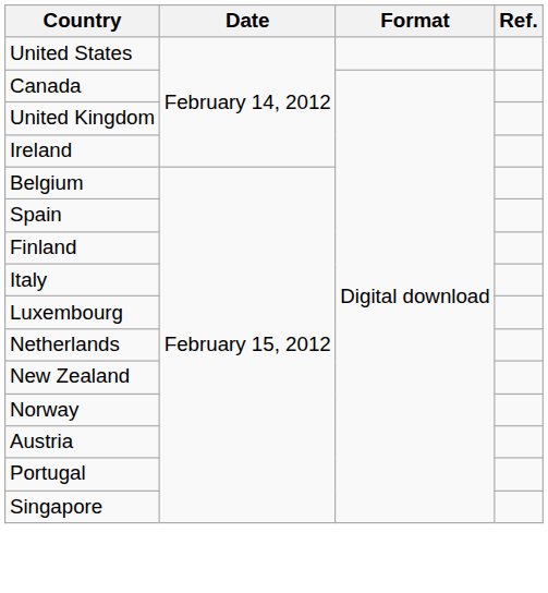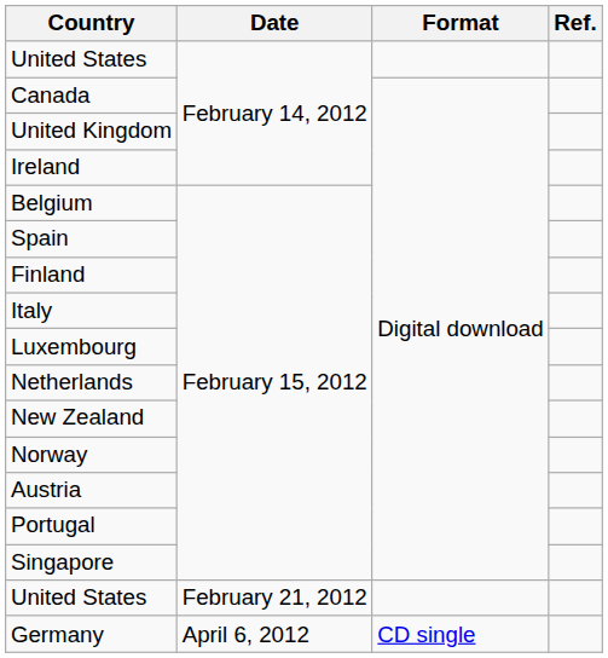+ row: United States | February 21, 2012
+ row: Germany | April 6, 2012 | CD single
